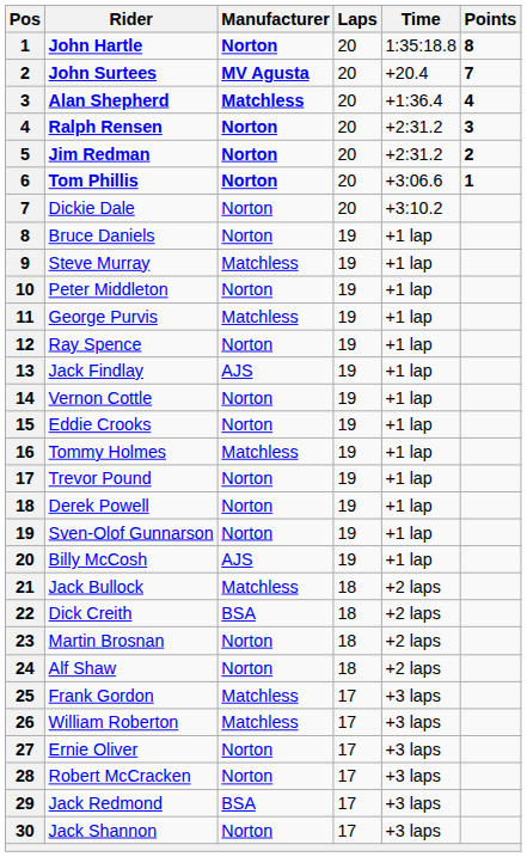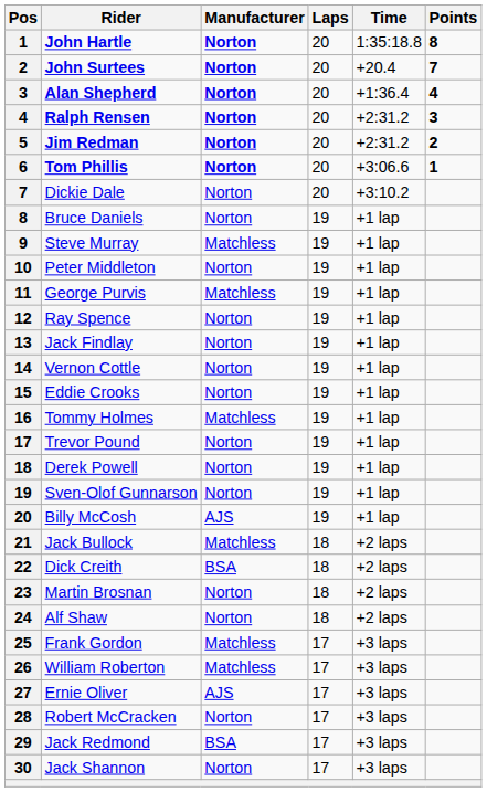John Surtees | Manufacturer: MV Agusta -> Norton
Alan Shepherd | Manufacturer: Matchless -> Norton
Jack Findlay | Manufacturer: AJS -> Norton
Ernie Oliver | Manufacturer: Norton -> AJS
